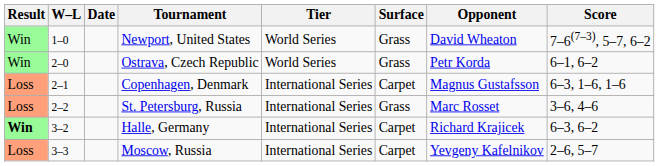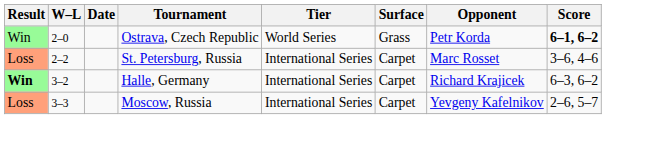- row: Win | 1–0 | Newport, United States | World Series | Grass | David Wheaton | 7–6(7–3), 5–7, 6–2
Ostrava, Czech Republic | Score: normal -> bold
- row: Loss | 2–1 | Copenhagen, Denmark | International Series | Carpet | Magnus Gustafsson | 6–3, 1–6, 1–6
St. Petersburg, Russia | Surface: Grass -> Carpet
